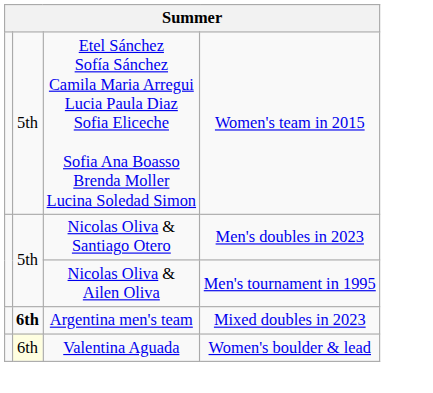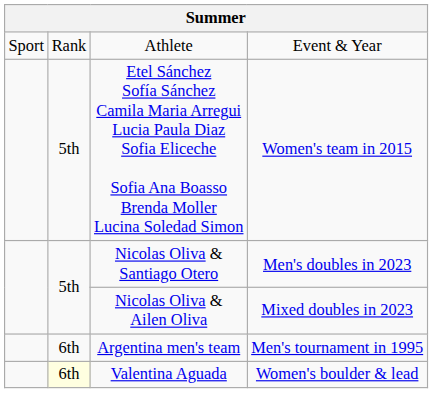+ row: Sport | Rank | Athlete | Event & Year
Nicolas Oliva & Ailen Oliva | column 4: Men's tournament in 1995 -> Mixed doubles in 2023
Argentina men's team | column 2: bold -> normal
Argentina men's team | column 4: Mixed doubles in 2023 -> Men's tournament in 1995
